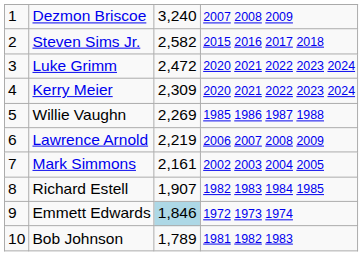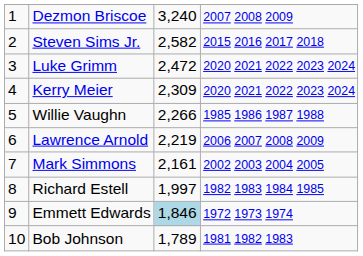Willie Vaughn | column 3: 2,269 -> 2,266
Richard Estell | column 3: 1,907 -> 1,997
